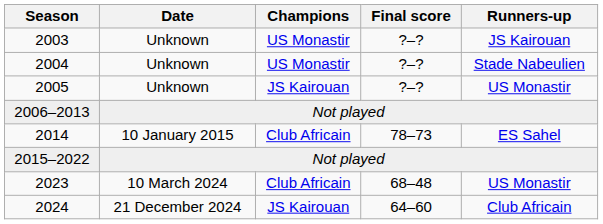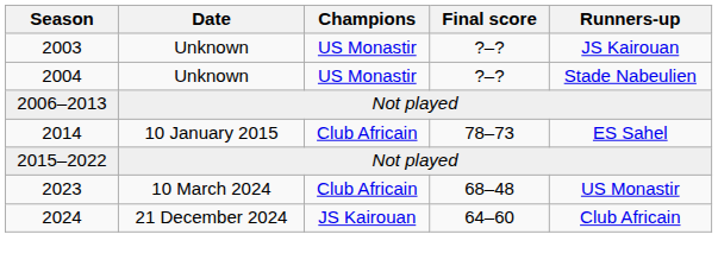- row: 2005 | Unknown | JS Kairouan | ?–? | US Monastir
